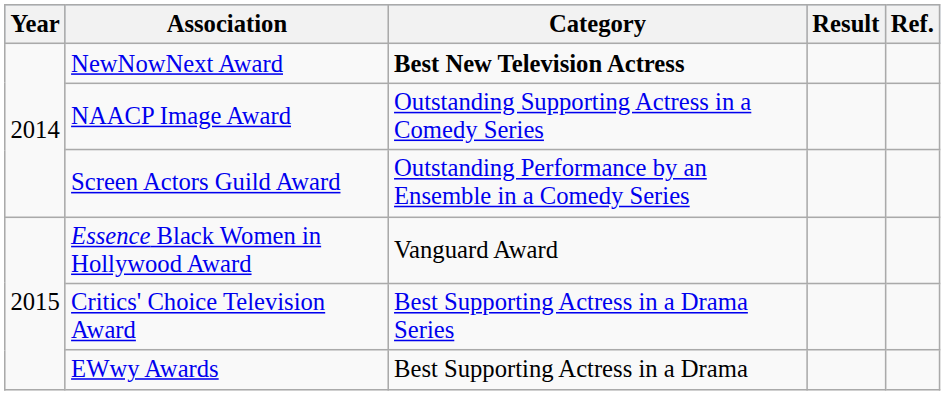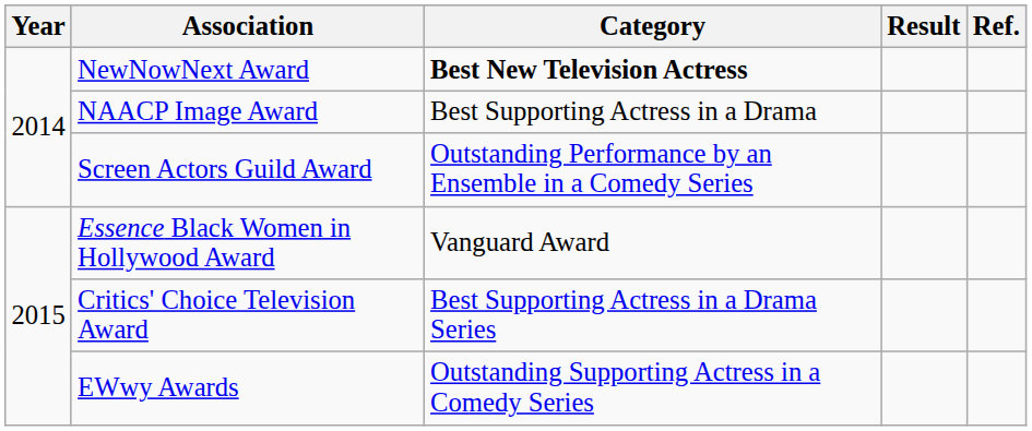NAACP Image Award | Category: Outstanding Supporting Actress in a Comedy Series -> Best Supporting Actress in a Drama
EWwy Awards | Category: Best Supporting Actress in a Drama -> Outstanding Supporting Actress in a Comedy Series
